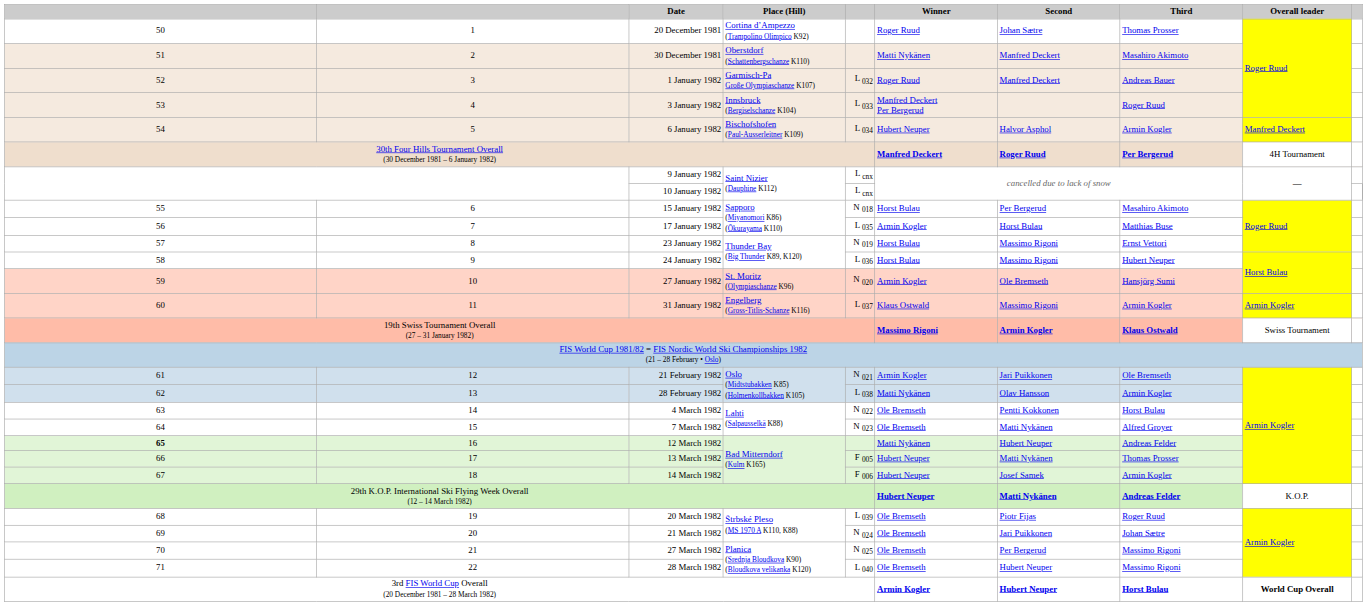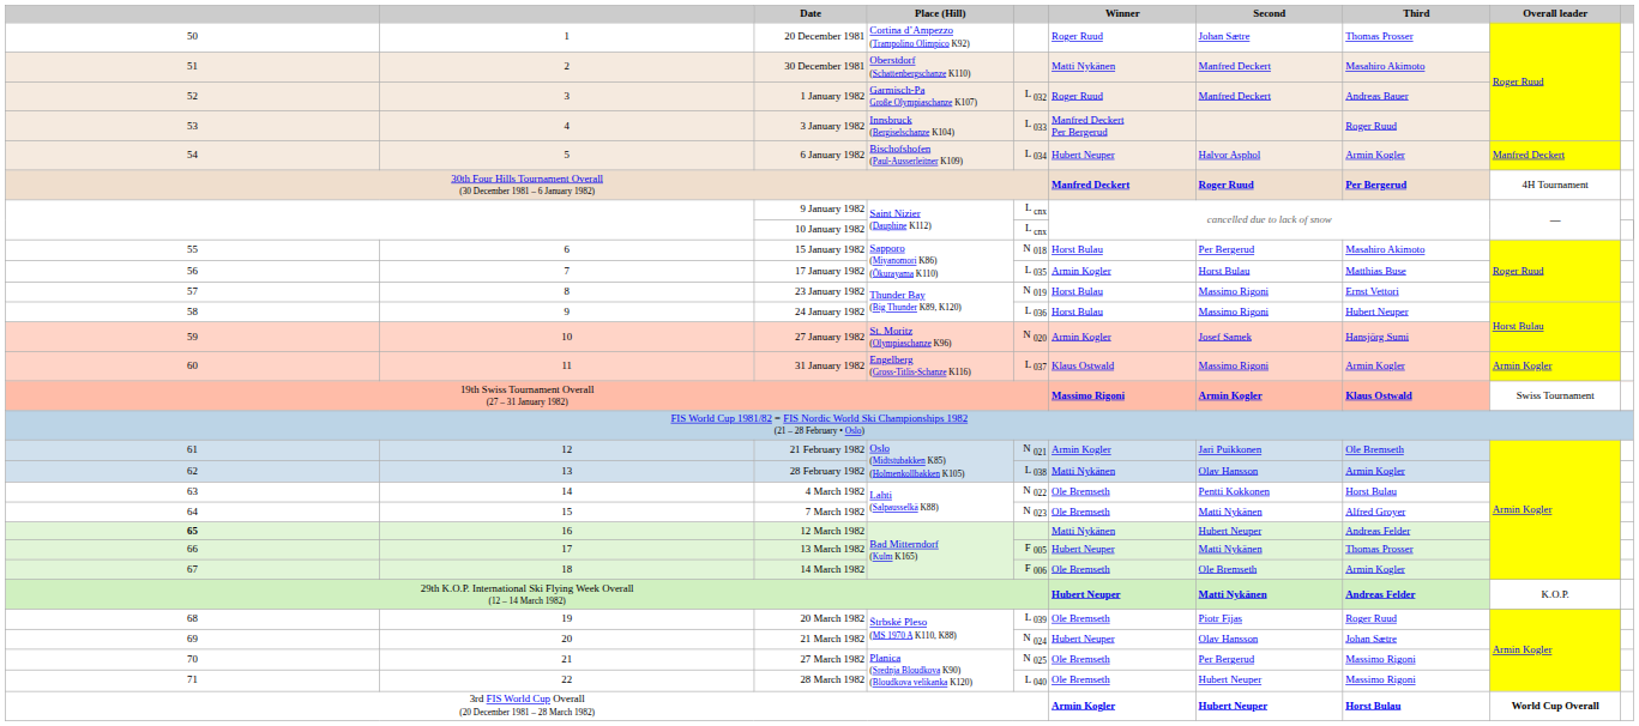27 January 1982 | Second: Ole Bremseth -> Josef Samek
14 March 1982 | Winner: Hubert Neuper -> Ole Bremseth
14 March 1982 | Second: Josef Samek -> Ole Bremseth
21 March 1982 | Winner: Ole Bremseth -> Hubert Neuper
21 March 1982 | Second: Jari Puikkonen -> Olav Hansson
